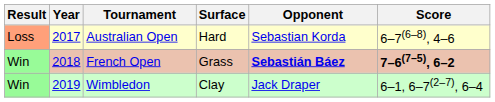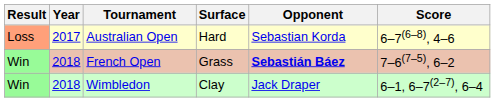French Open | Score: bold -> normal
Wimbledon | Year: 2019 -> 2018
